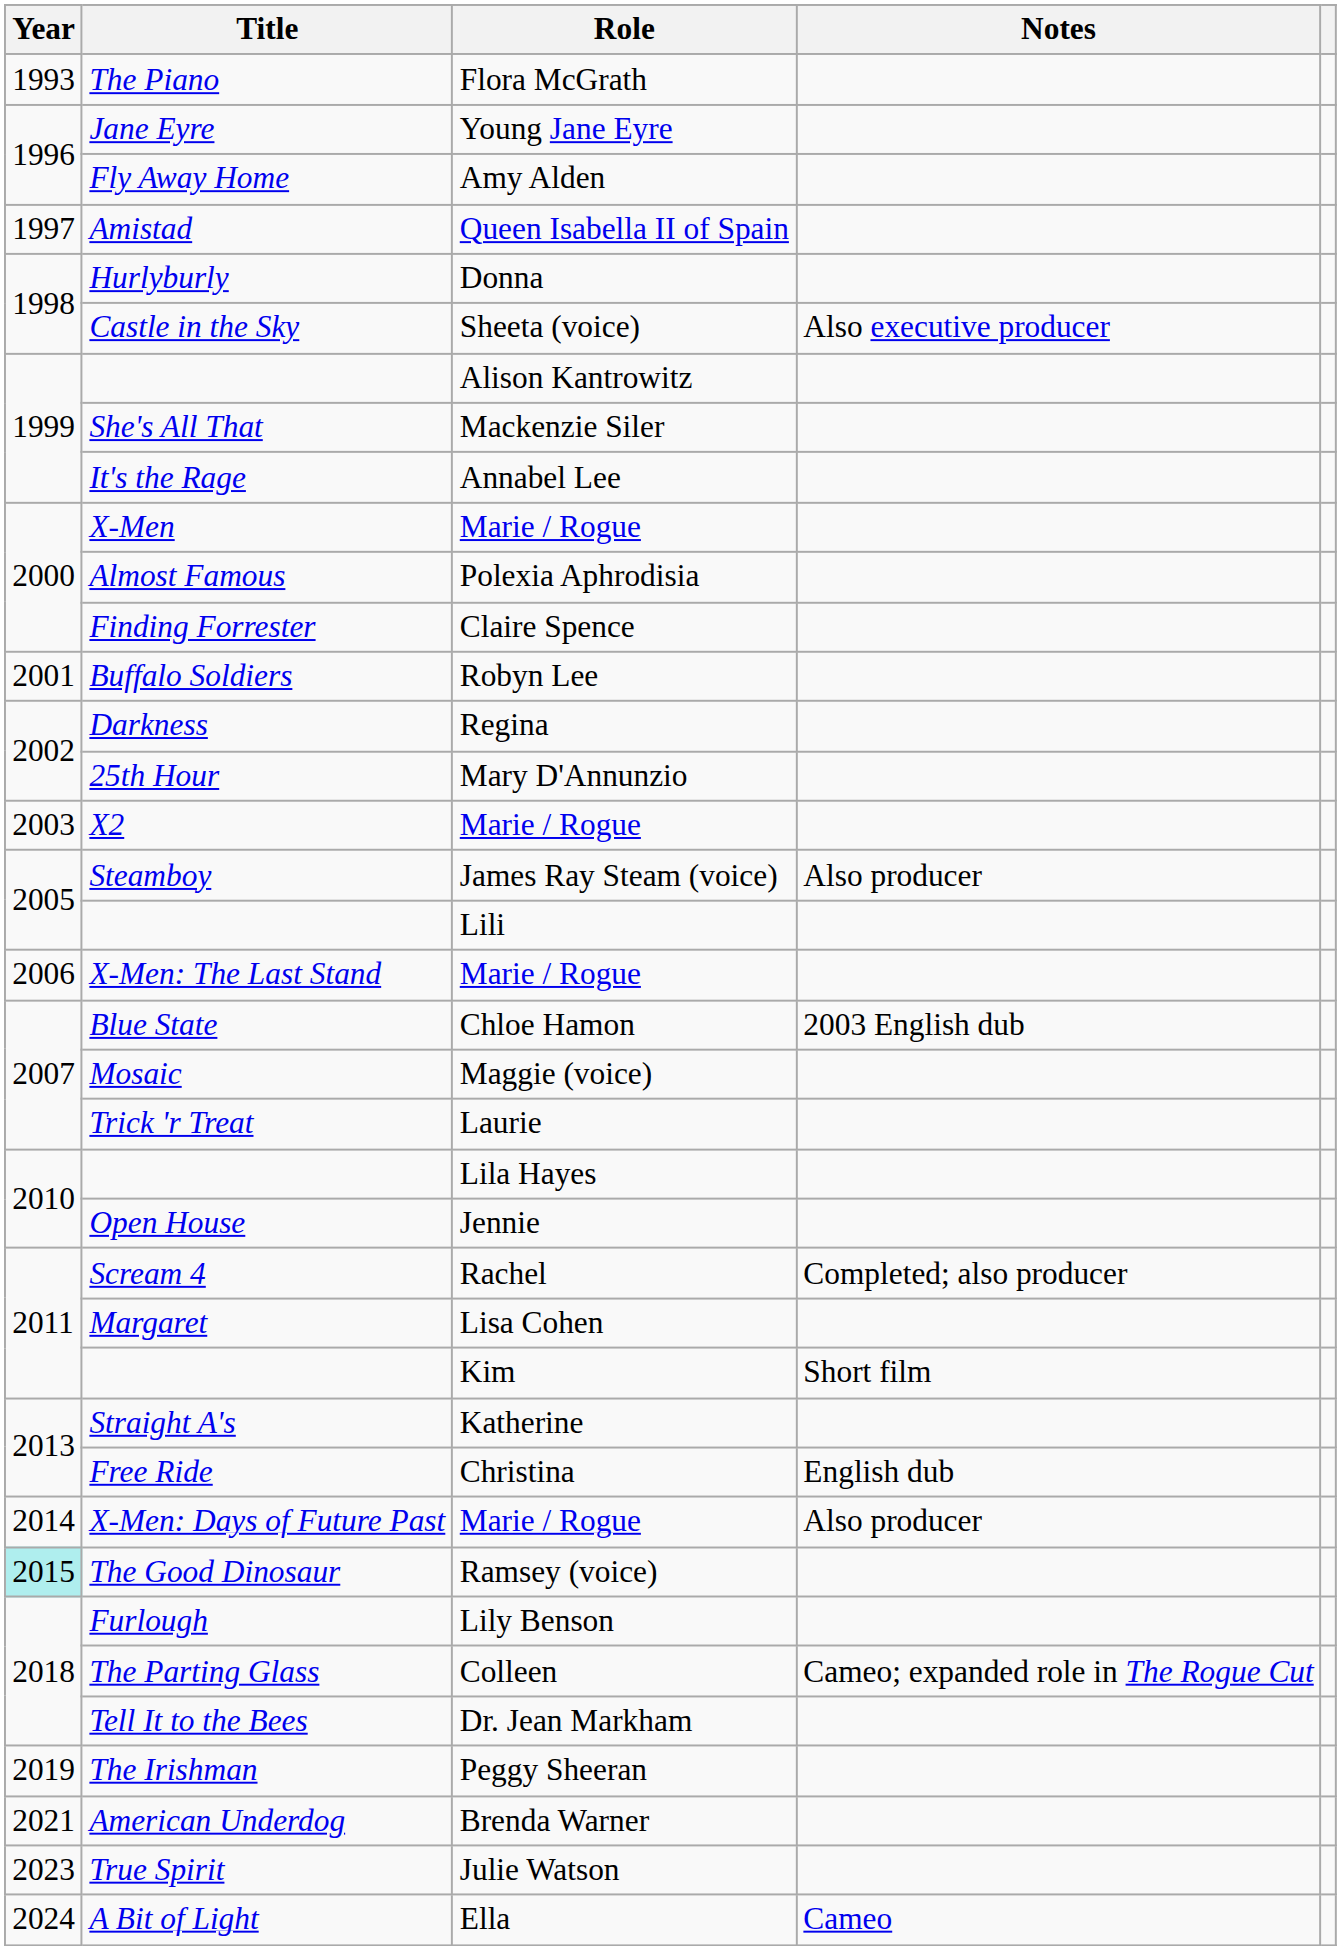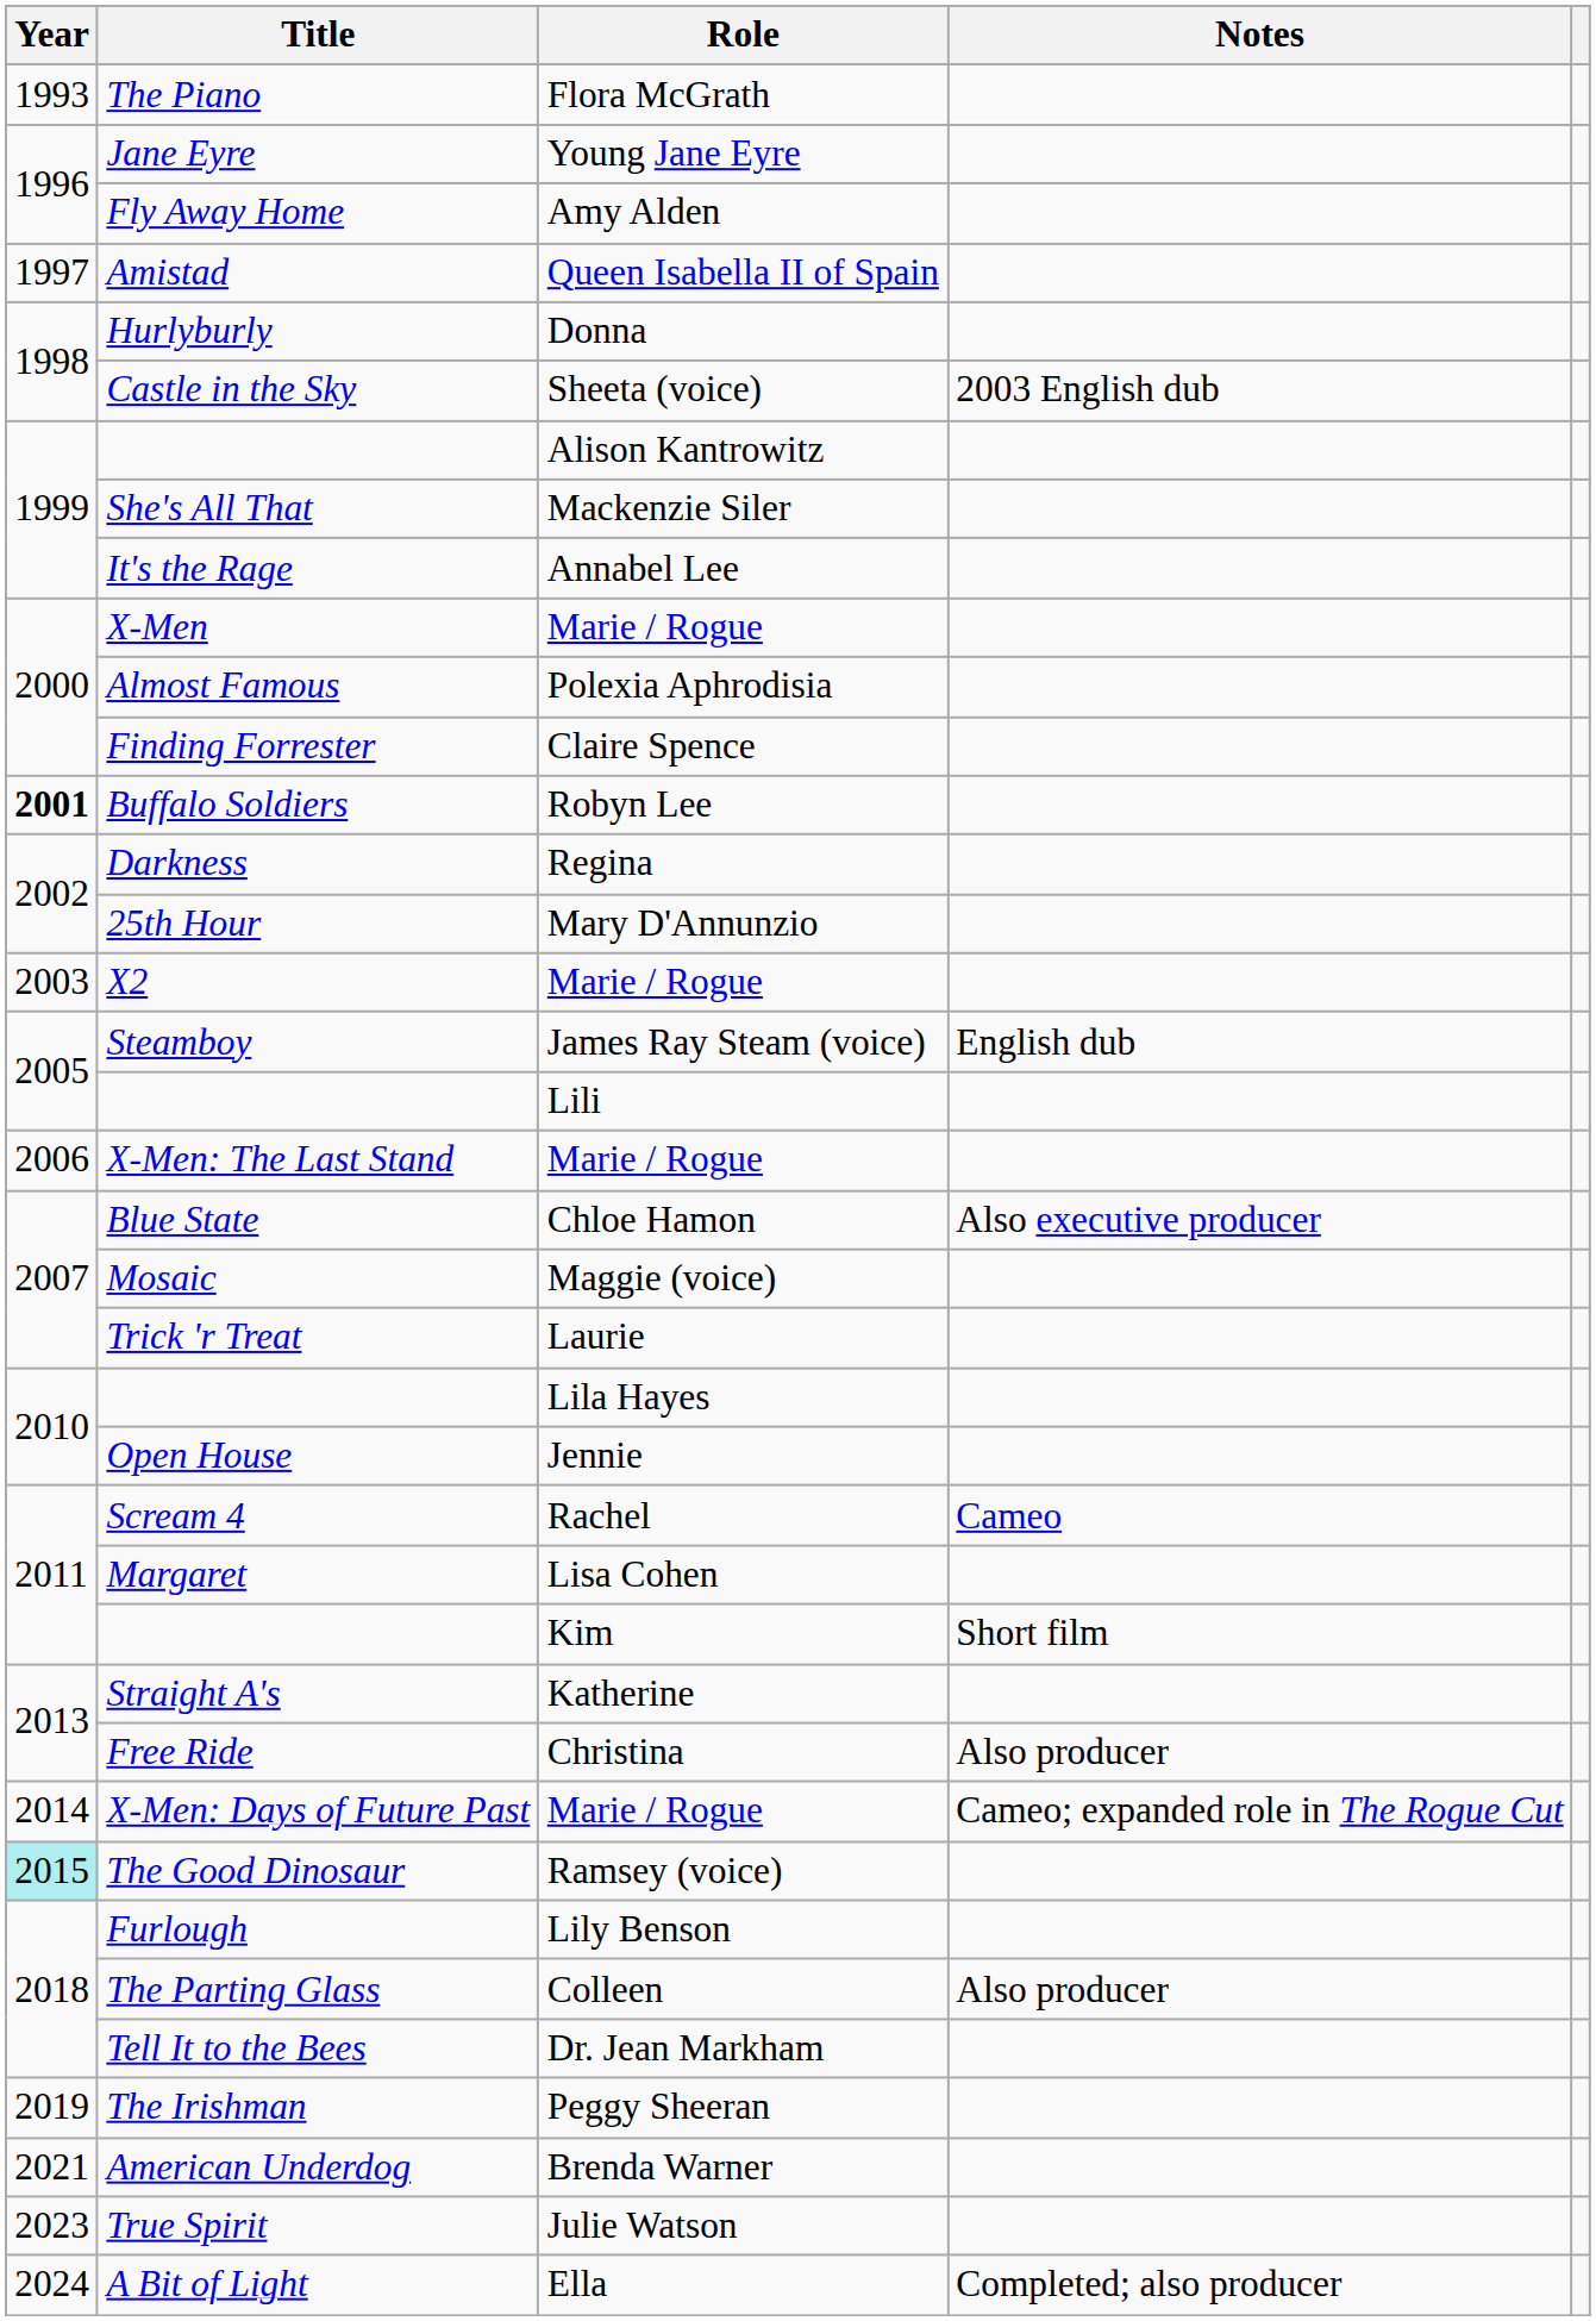Castle in the Sky | Notes: Also executive producer -> 2003 English dub
Buffalo Soldiers | Year: normal -> bold
Steamboy | Notes: Also producer -> English dub
Blue State | Notes: 2003 English dub -> Also executive producer
Scream 4 | Notes: Completed; also producer -> Cameo
Free Ride | Notes: English dub -> Also producer
X-Men: Days of Future Past | Notes: Also producer -> Cameo; expanded role in The Rogue Cut
The Parting Glass | Notes: Cameo; expanded role in The Rogue Cut -> Also producer
A Bit of Light | Notes: Cameo -> Completed; also producer
